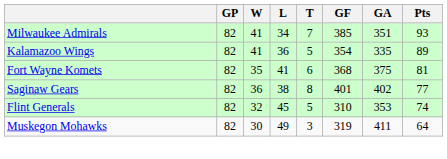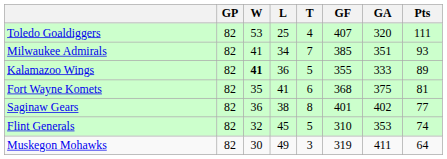+ row: Toledo Goaldiggers | 82 | 53 | 25 | 4 | 407 | 320 | 111
Kalamazoo Wings | W: normal -> bold
Kalamazoo Wings | GF: 354 -> 355
Kalamazoo Wings | GA: 335 -> 333
